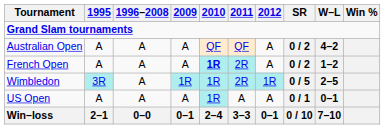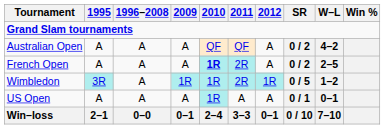French Open | W–L: 1–2 -> 2–5
Wimbledon | W–L: 2–5 -> 1–2
